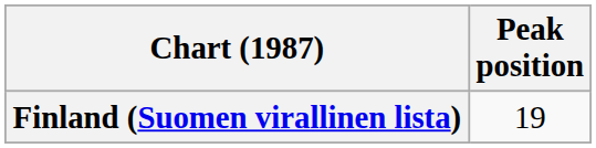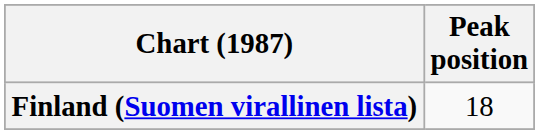Finland (Suomen virallinen lista) | Peak position: 19 -> 18
